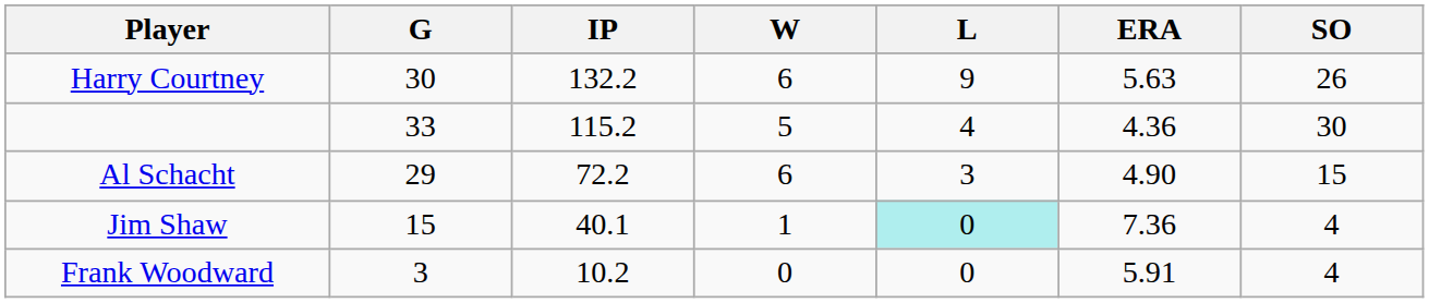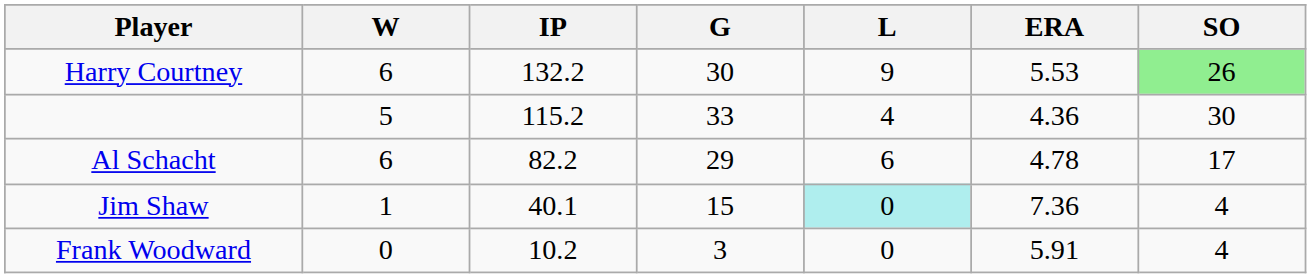columns swapped: G <-> W
Harry Courtney | ERA: 5.63 -> 5.53
Harry Courtney | SO: no background -> lightgreen background
Al Schacht | IP: 72.2 -> 82.2
Al Schacht | L: 3 -> 6
Al Schacht | ERA: 4.90 -> 4.78
Al Schacht | SO: 15 -> 17
